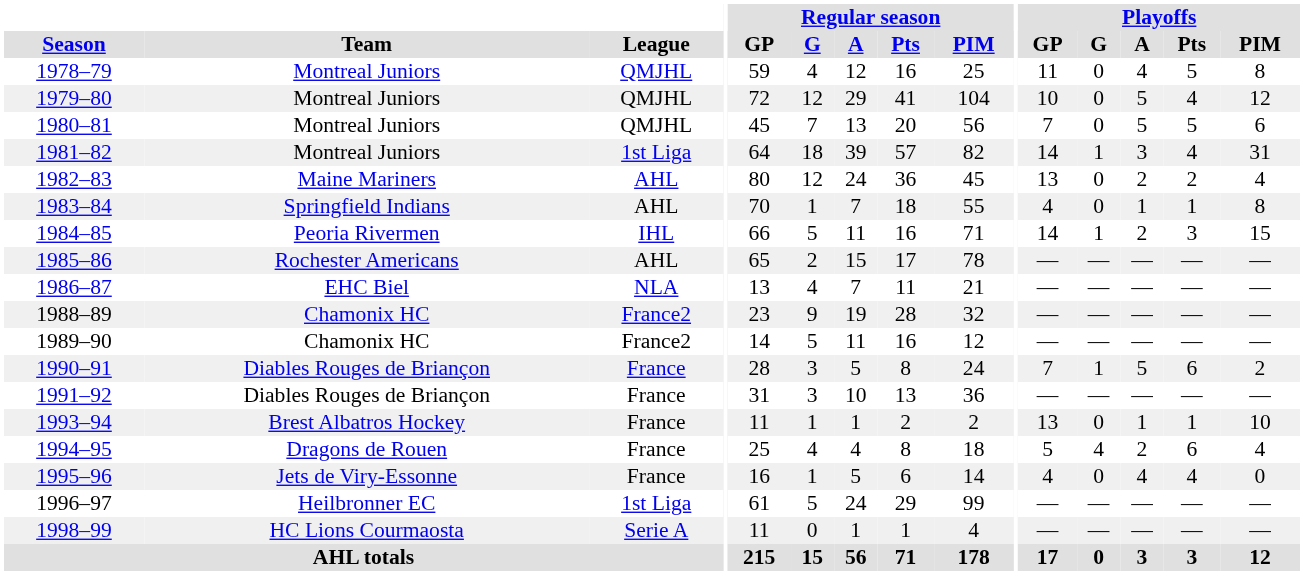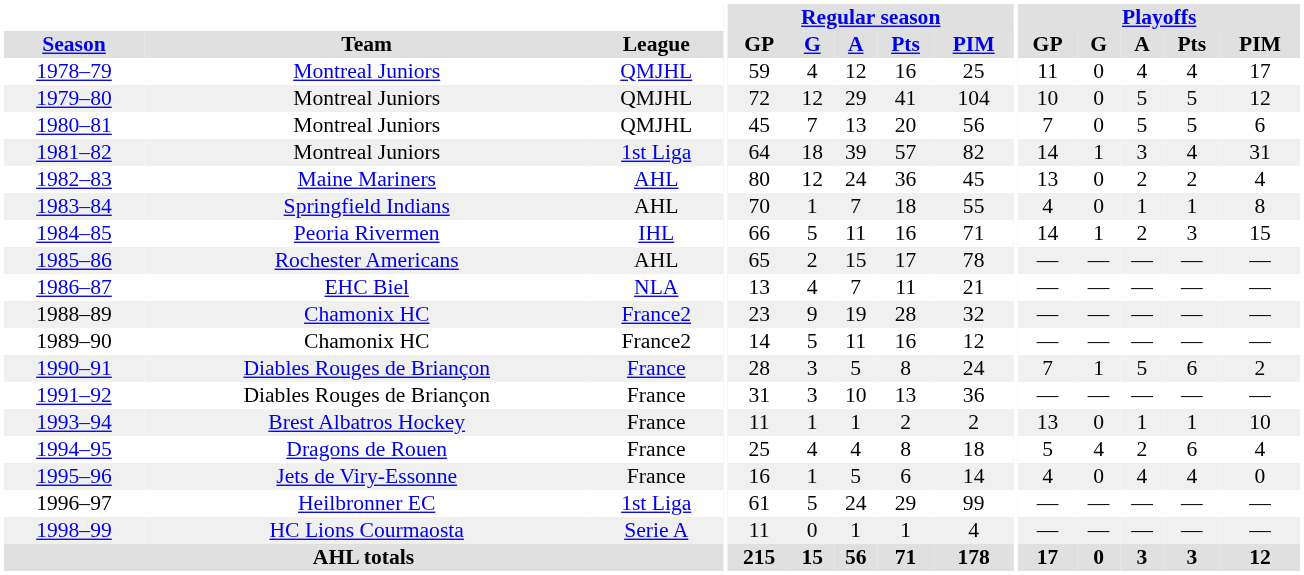1978–79 | Playoffs / Pts: 5 -> 4
1978–79 | Playoffs / PIM: 8 -> 17
1979–80 | Playoffs / Pts: 4 -> 5
